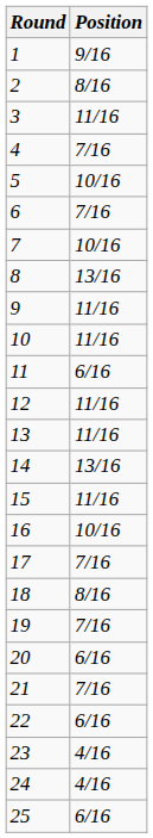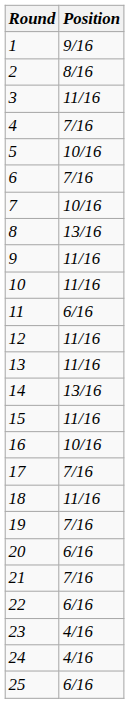18 | Position: 8/16 -> 11/16
